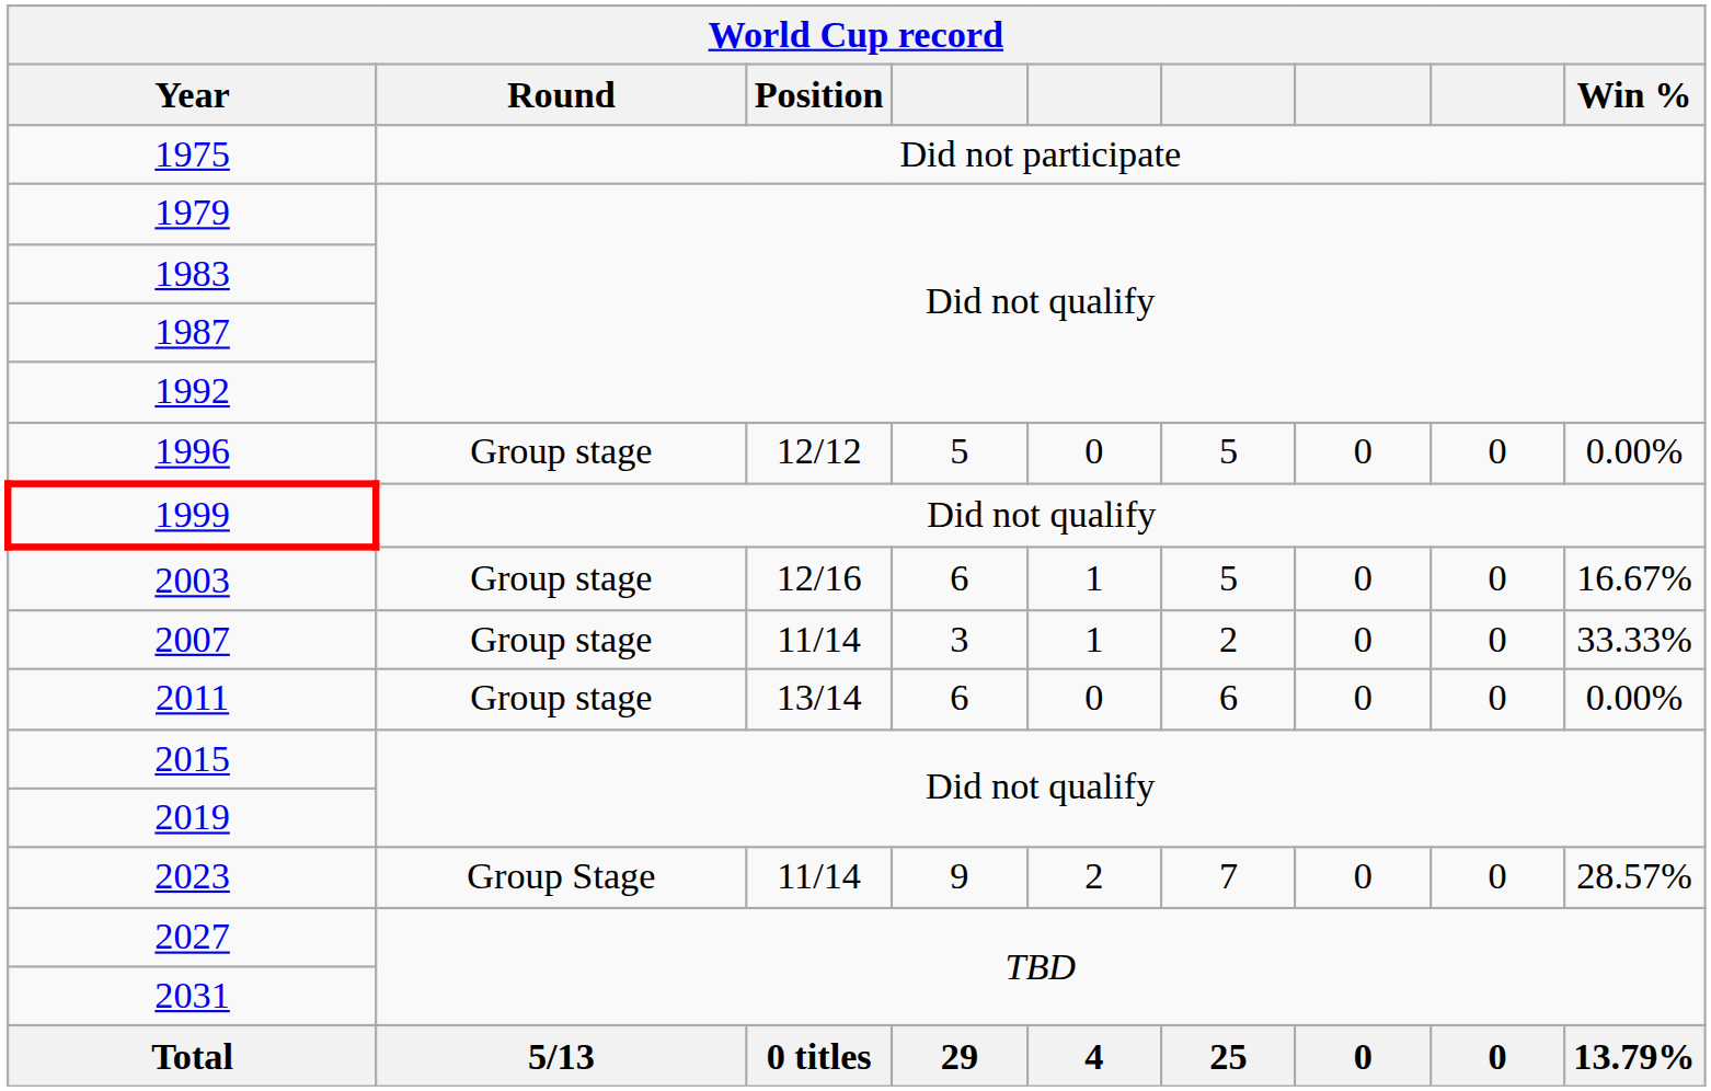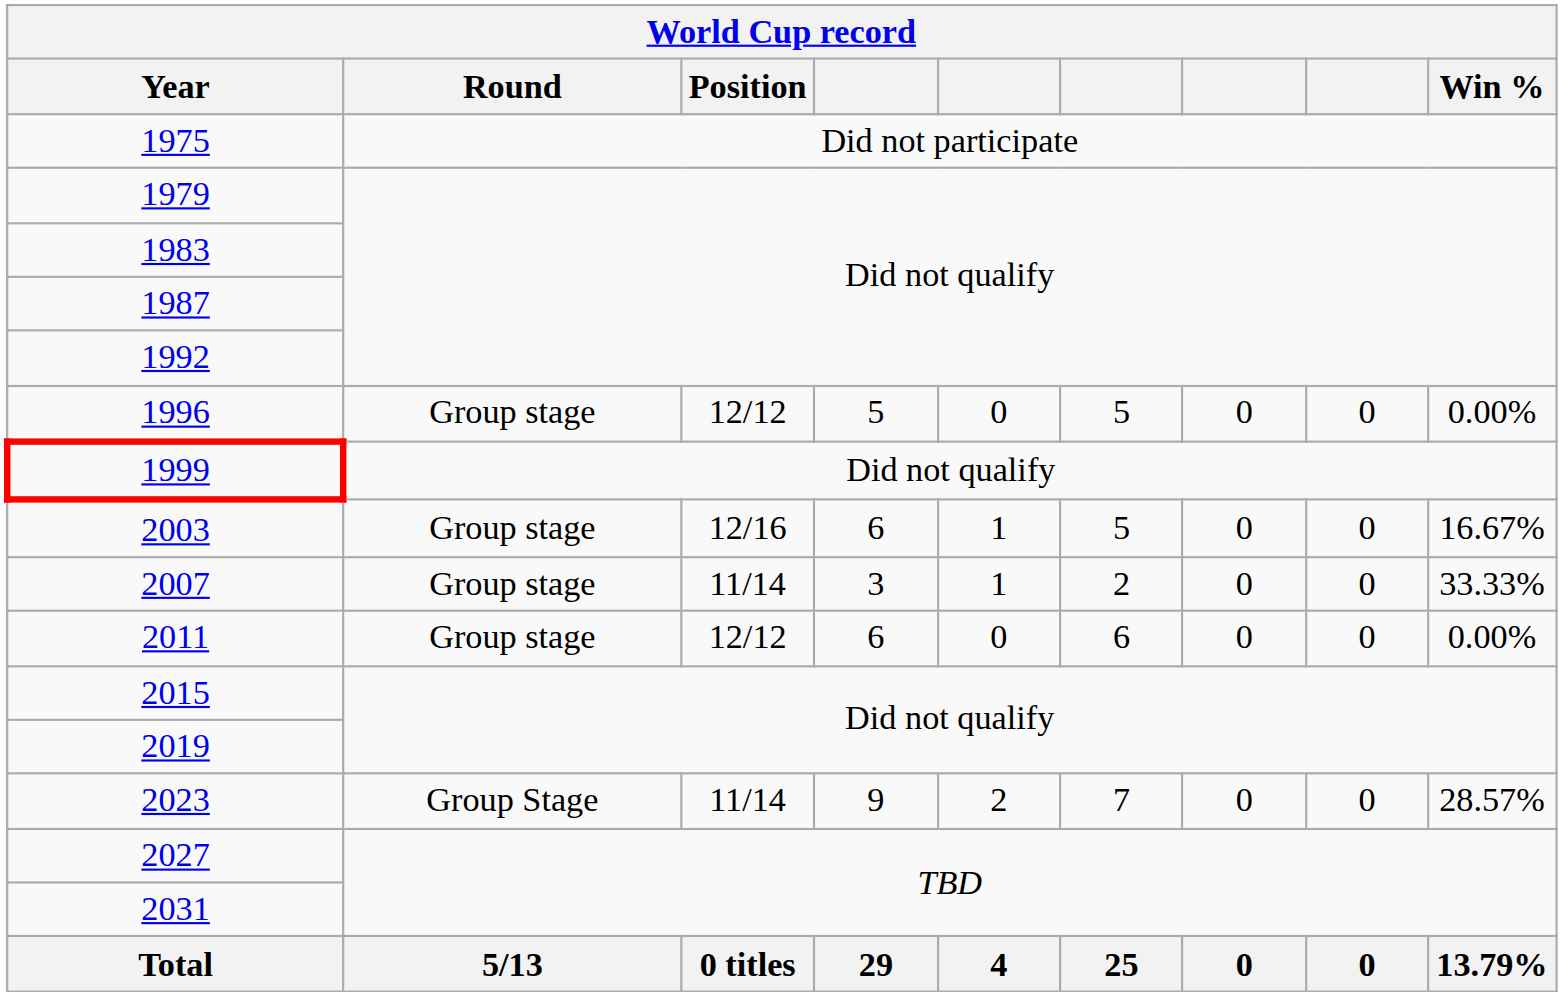2011 | Position: 13/14 -> 12/12
